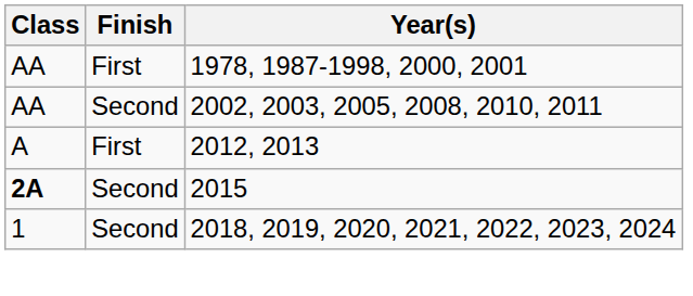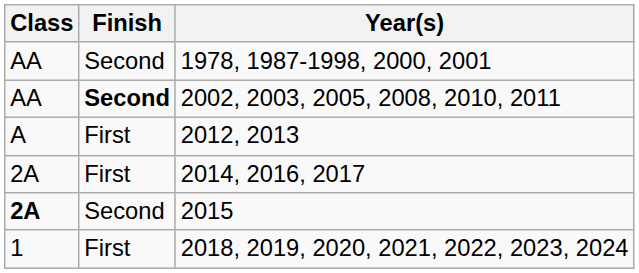1978, 1987-1998, 2000, 2001 | Finish: First -> Second
2002, 2003, 2005, 2008, 2010, 2011 | Finish: normal -> bold
+ row: 2A | First | 2014, 2016, 2017
2018, 2019, 2020, 2021, 2022, 2023, 2024 | Finish: Second -> First
